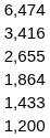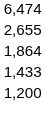- row: 3,416
